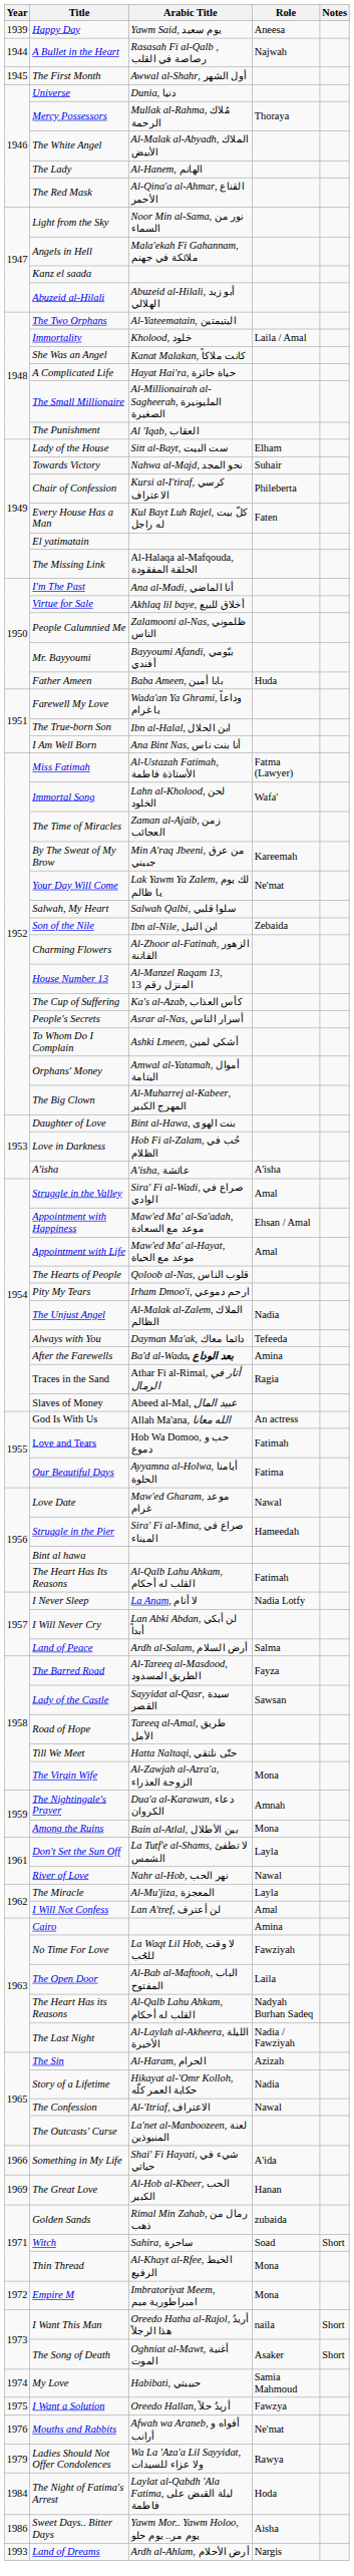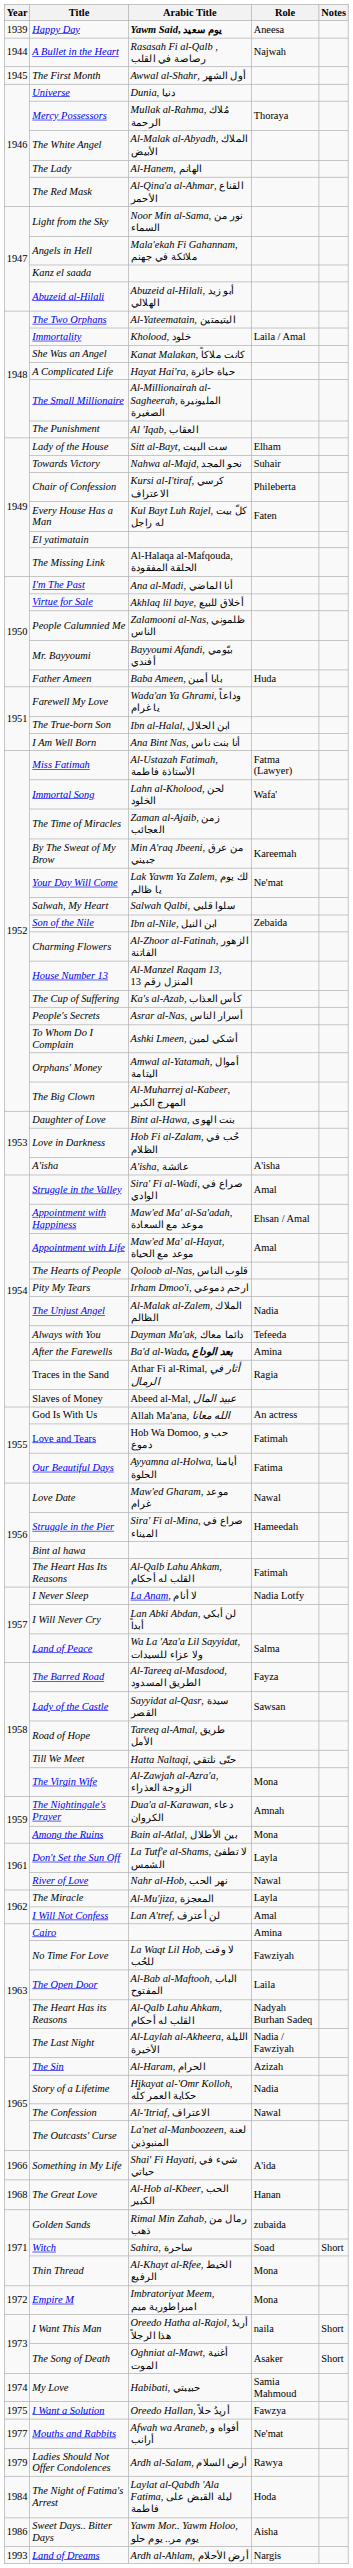Happy Day | Arabic Title: normal -> bold
Land of Peace | Arabic Title: Ardh al-Salam, أرض السلام -> Wa La 'Aza'a Lil Sayyidat, ولا عزاء للسيدات
The Great Love | Year: 1969 -> 1968
Mouths and Rabbits | Year: 1976 -> 1977
Ladies Should Not Offer Condolences | Arabic Title: Wa La 'Aza'a Lil Sayyidat, ولا عزاء للسيدات -> Ardh al-Salam, أرض السلام
